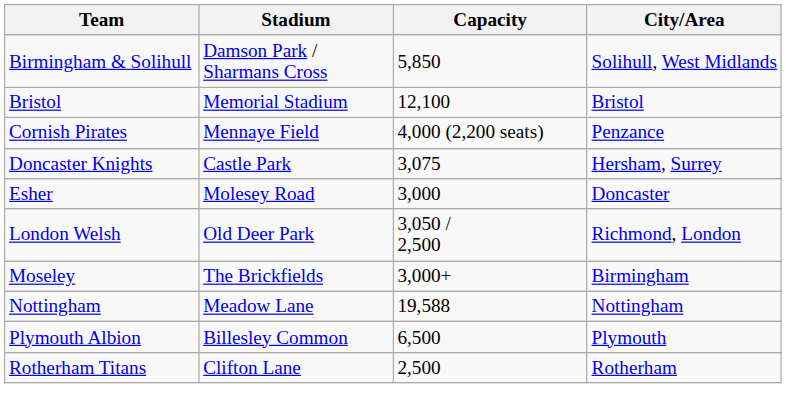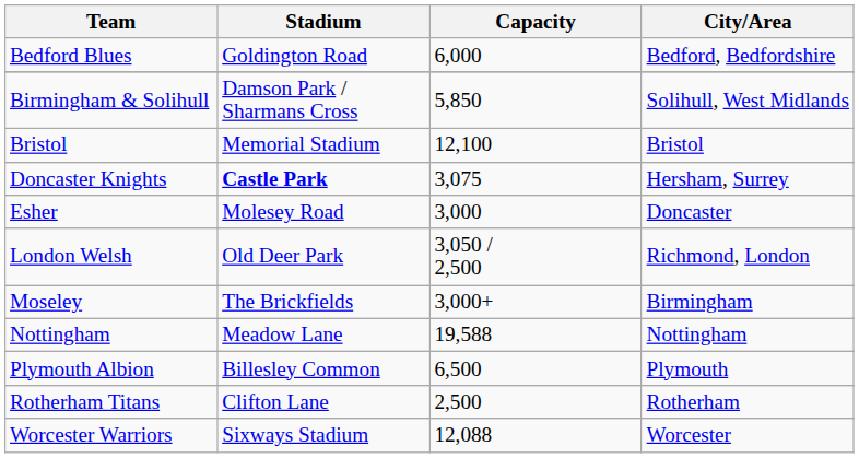+ row: Bedford Blues | Goldington Road | 6,000 | Bedford, Bedfordshire
- row: Cornish Pirates | Mennaye Field | 4,000 (2,200 seats) | Penzance
Doncaster Knights | Stadium: normal -> bold
+ row: Worcester Warriors | Sixways Stadium | 12,088 | Worcester
